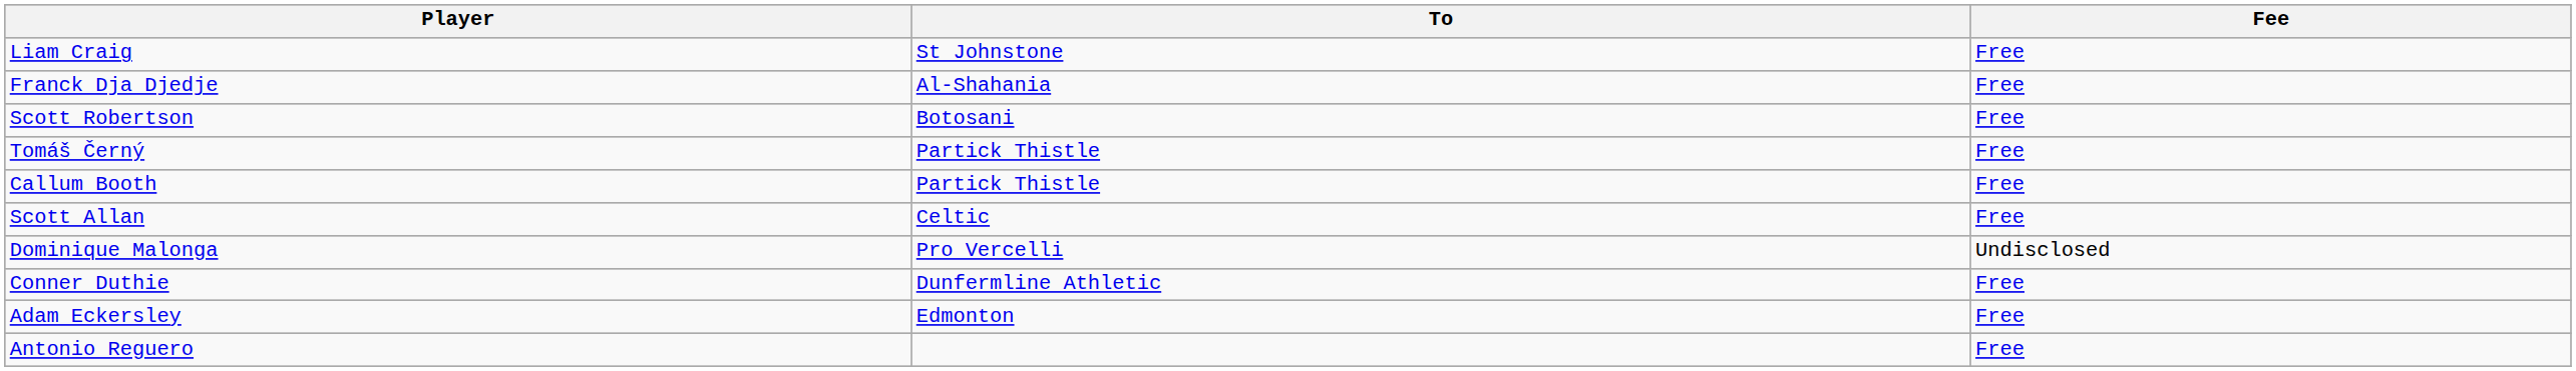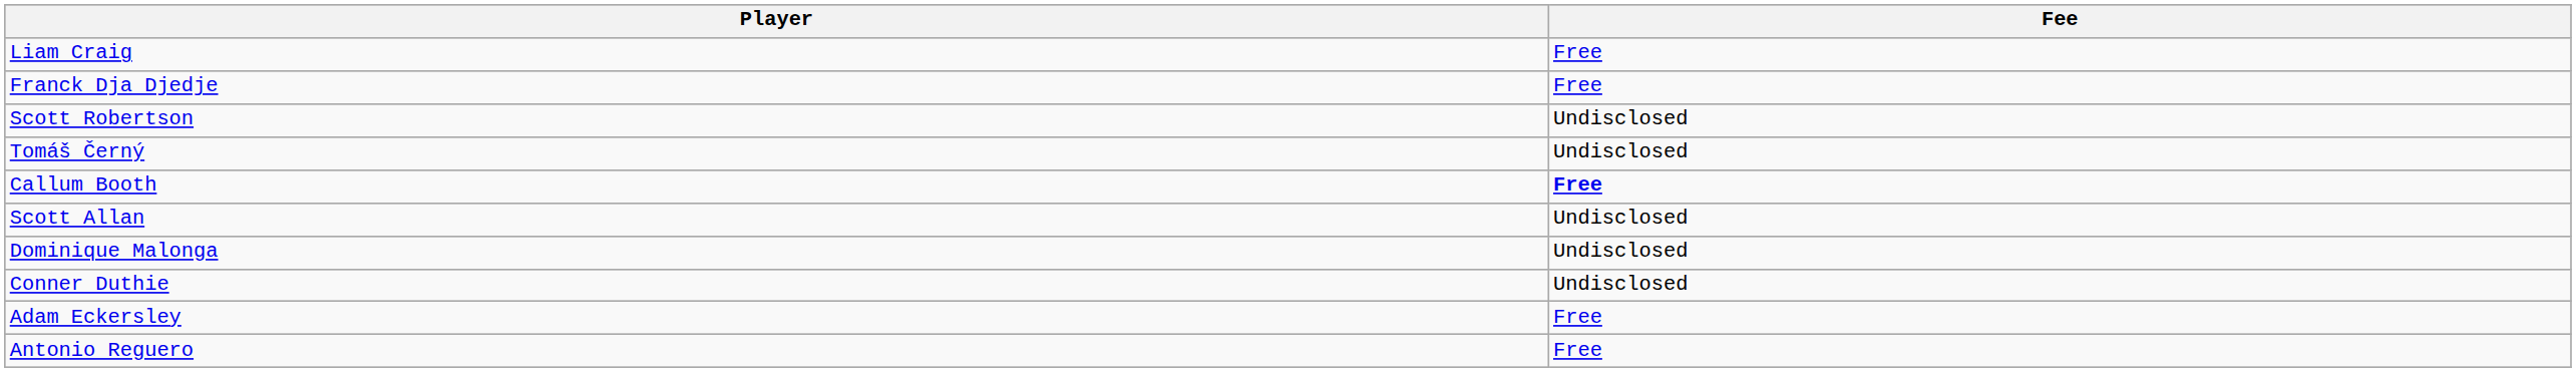- column: To | St Johnstone | Al-Shahania | Botosani | Partick Thistle | Partick Thistle | Celtic | Pro Vercelli | Dunfermline Athletic | Edmonton
Scott Robertson | Fee: Free -> Undisclosed
Tomáš Černý | Fee: Free -> Undisclosed
Callum Booth | Fee: normal -> bold
Scott Allan | Fee: Free -> Undisclosed
Conner Duthie | Fee: Free -> Undisclosed
